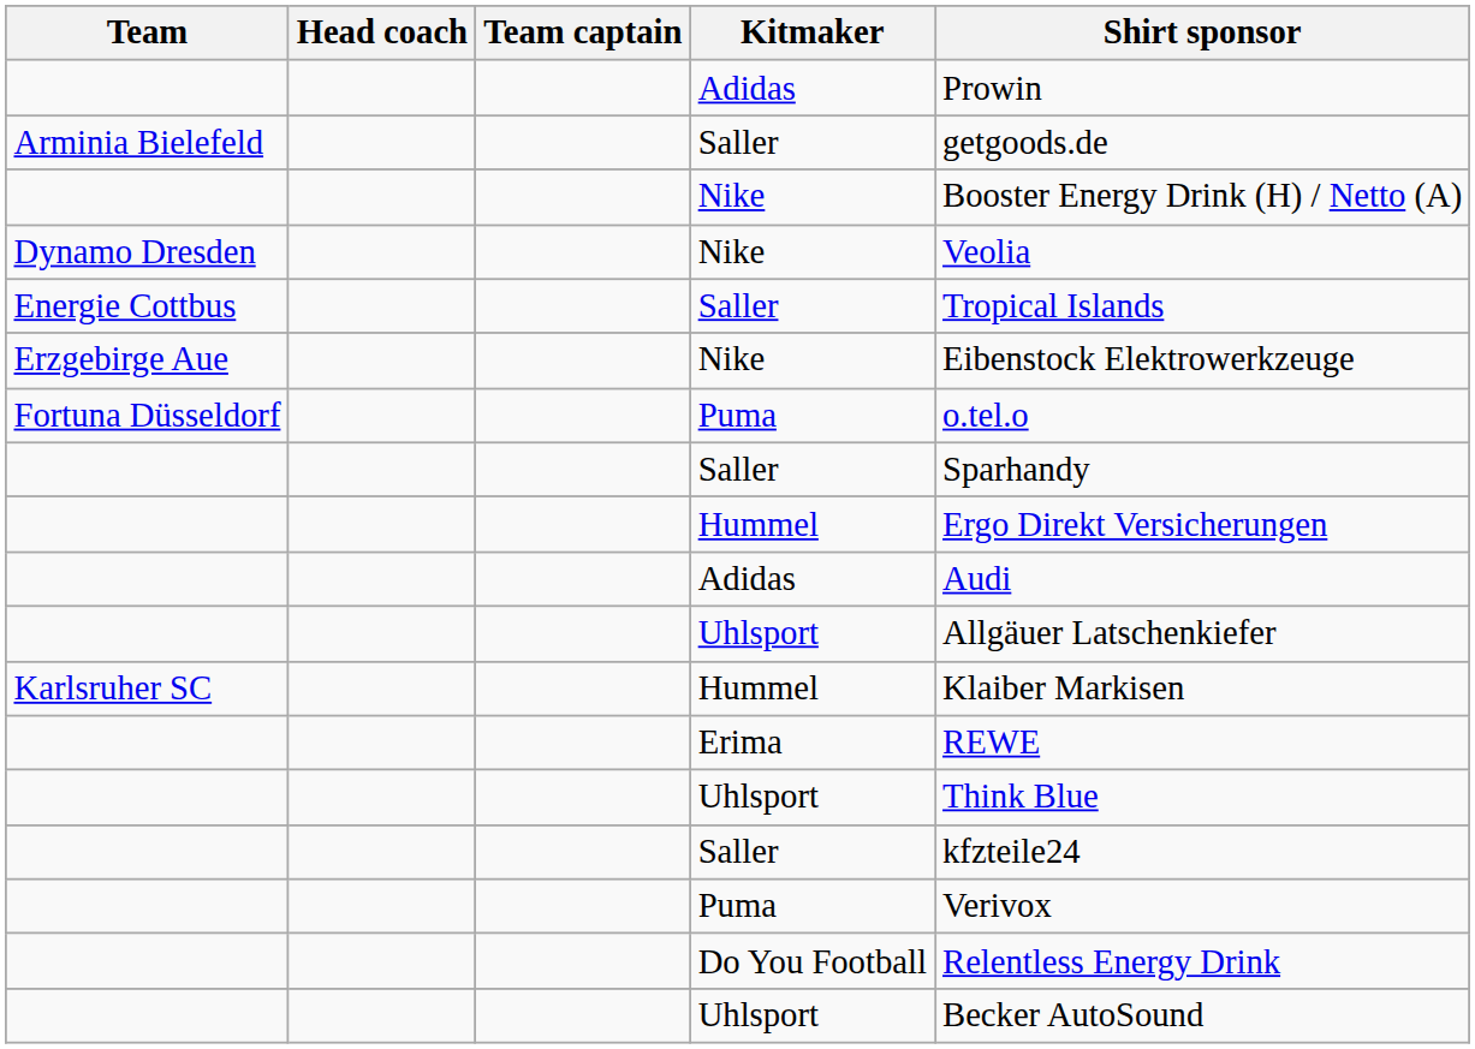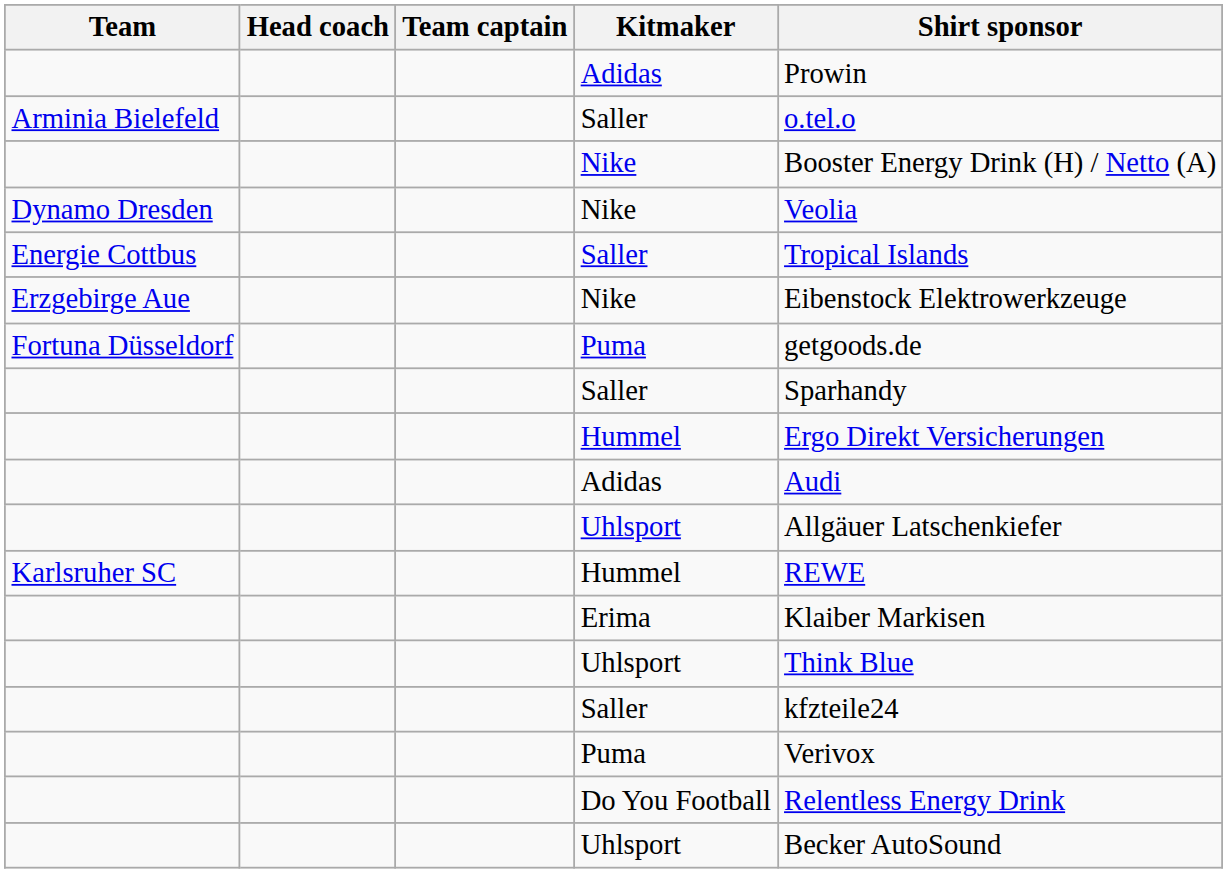Arminia Bielefeld / Saller | Shirt sponsor: getgoods.de -> o.tel.o
Fortuna Düsseldorf / Puma | Shirt sponsor: o.tel.o -> getgoods.de
Karlsruher SC / Hummel | Shirt sponsor: Klaiber Markisen -> REWE
Erima | Shirt sponsor: REWE -> Klaiber Markisen
